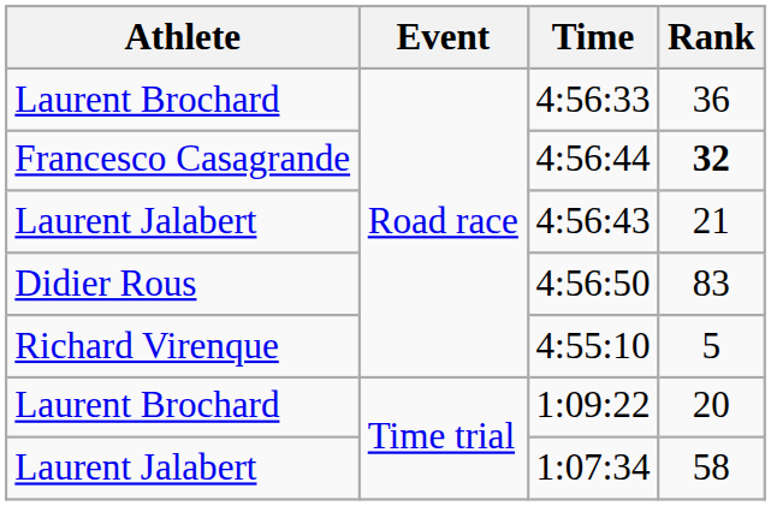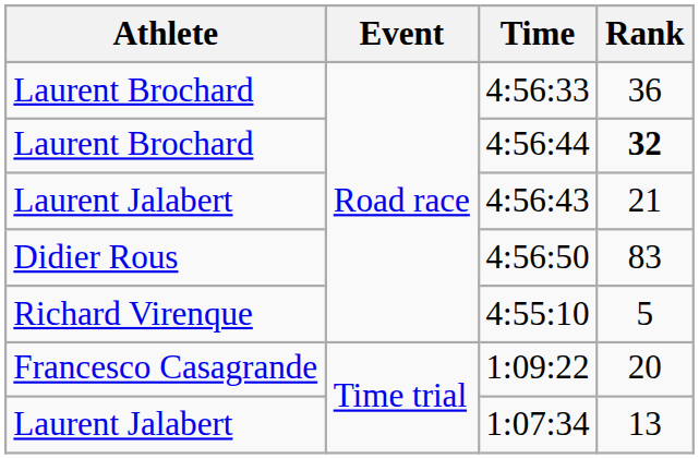4:56:44 | Athlete: Francesco Casagrande -> Laurent Brochard
1:09:22 | Athlete: Laurent Brochard -> Francesco Casagrande
1:07:34 | Rank: 58 -> 13
